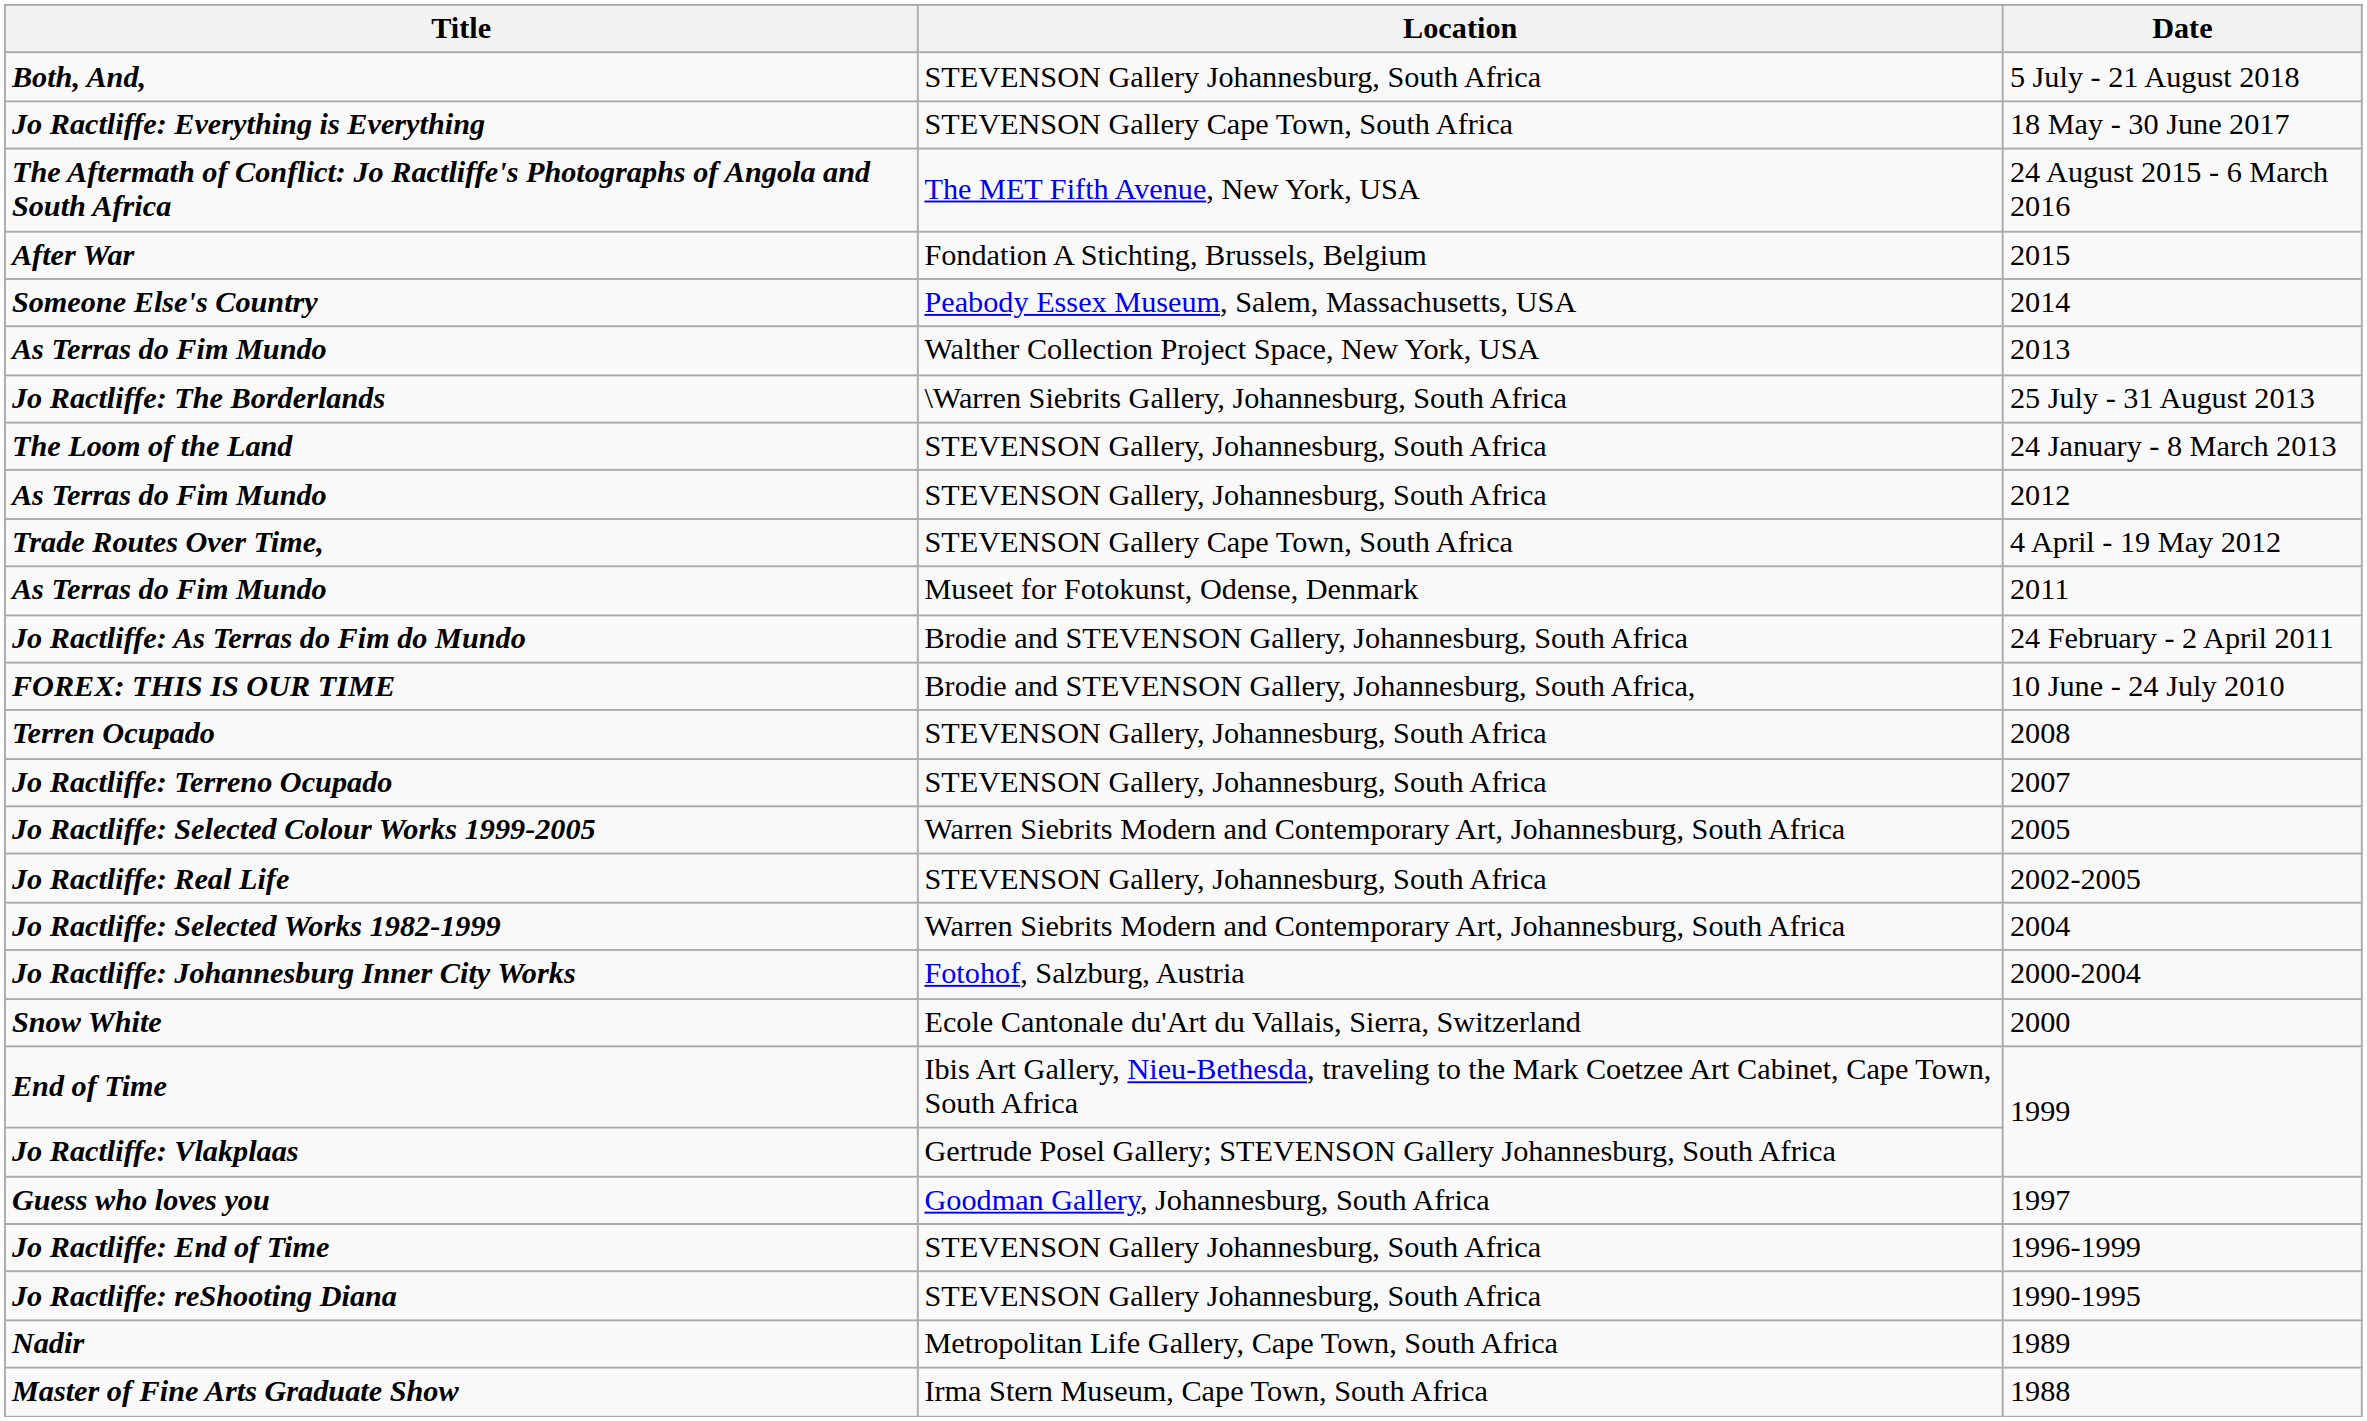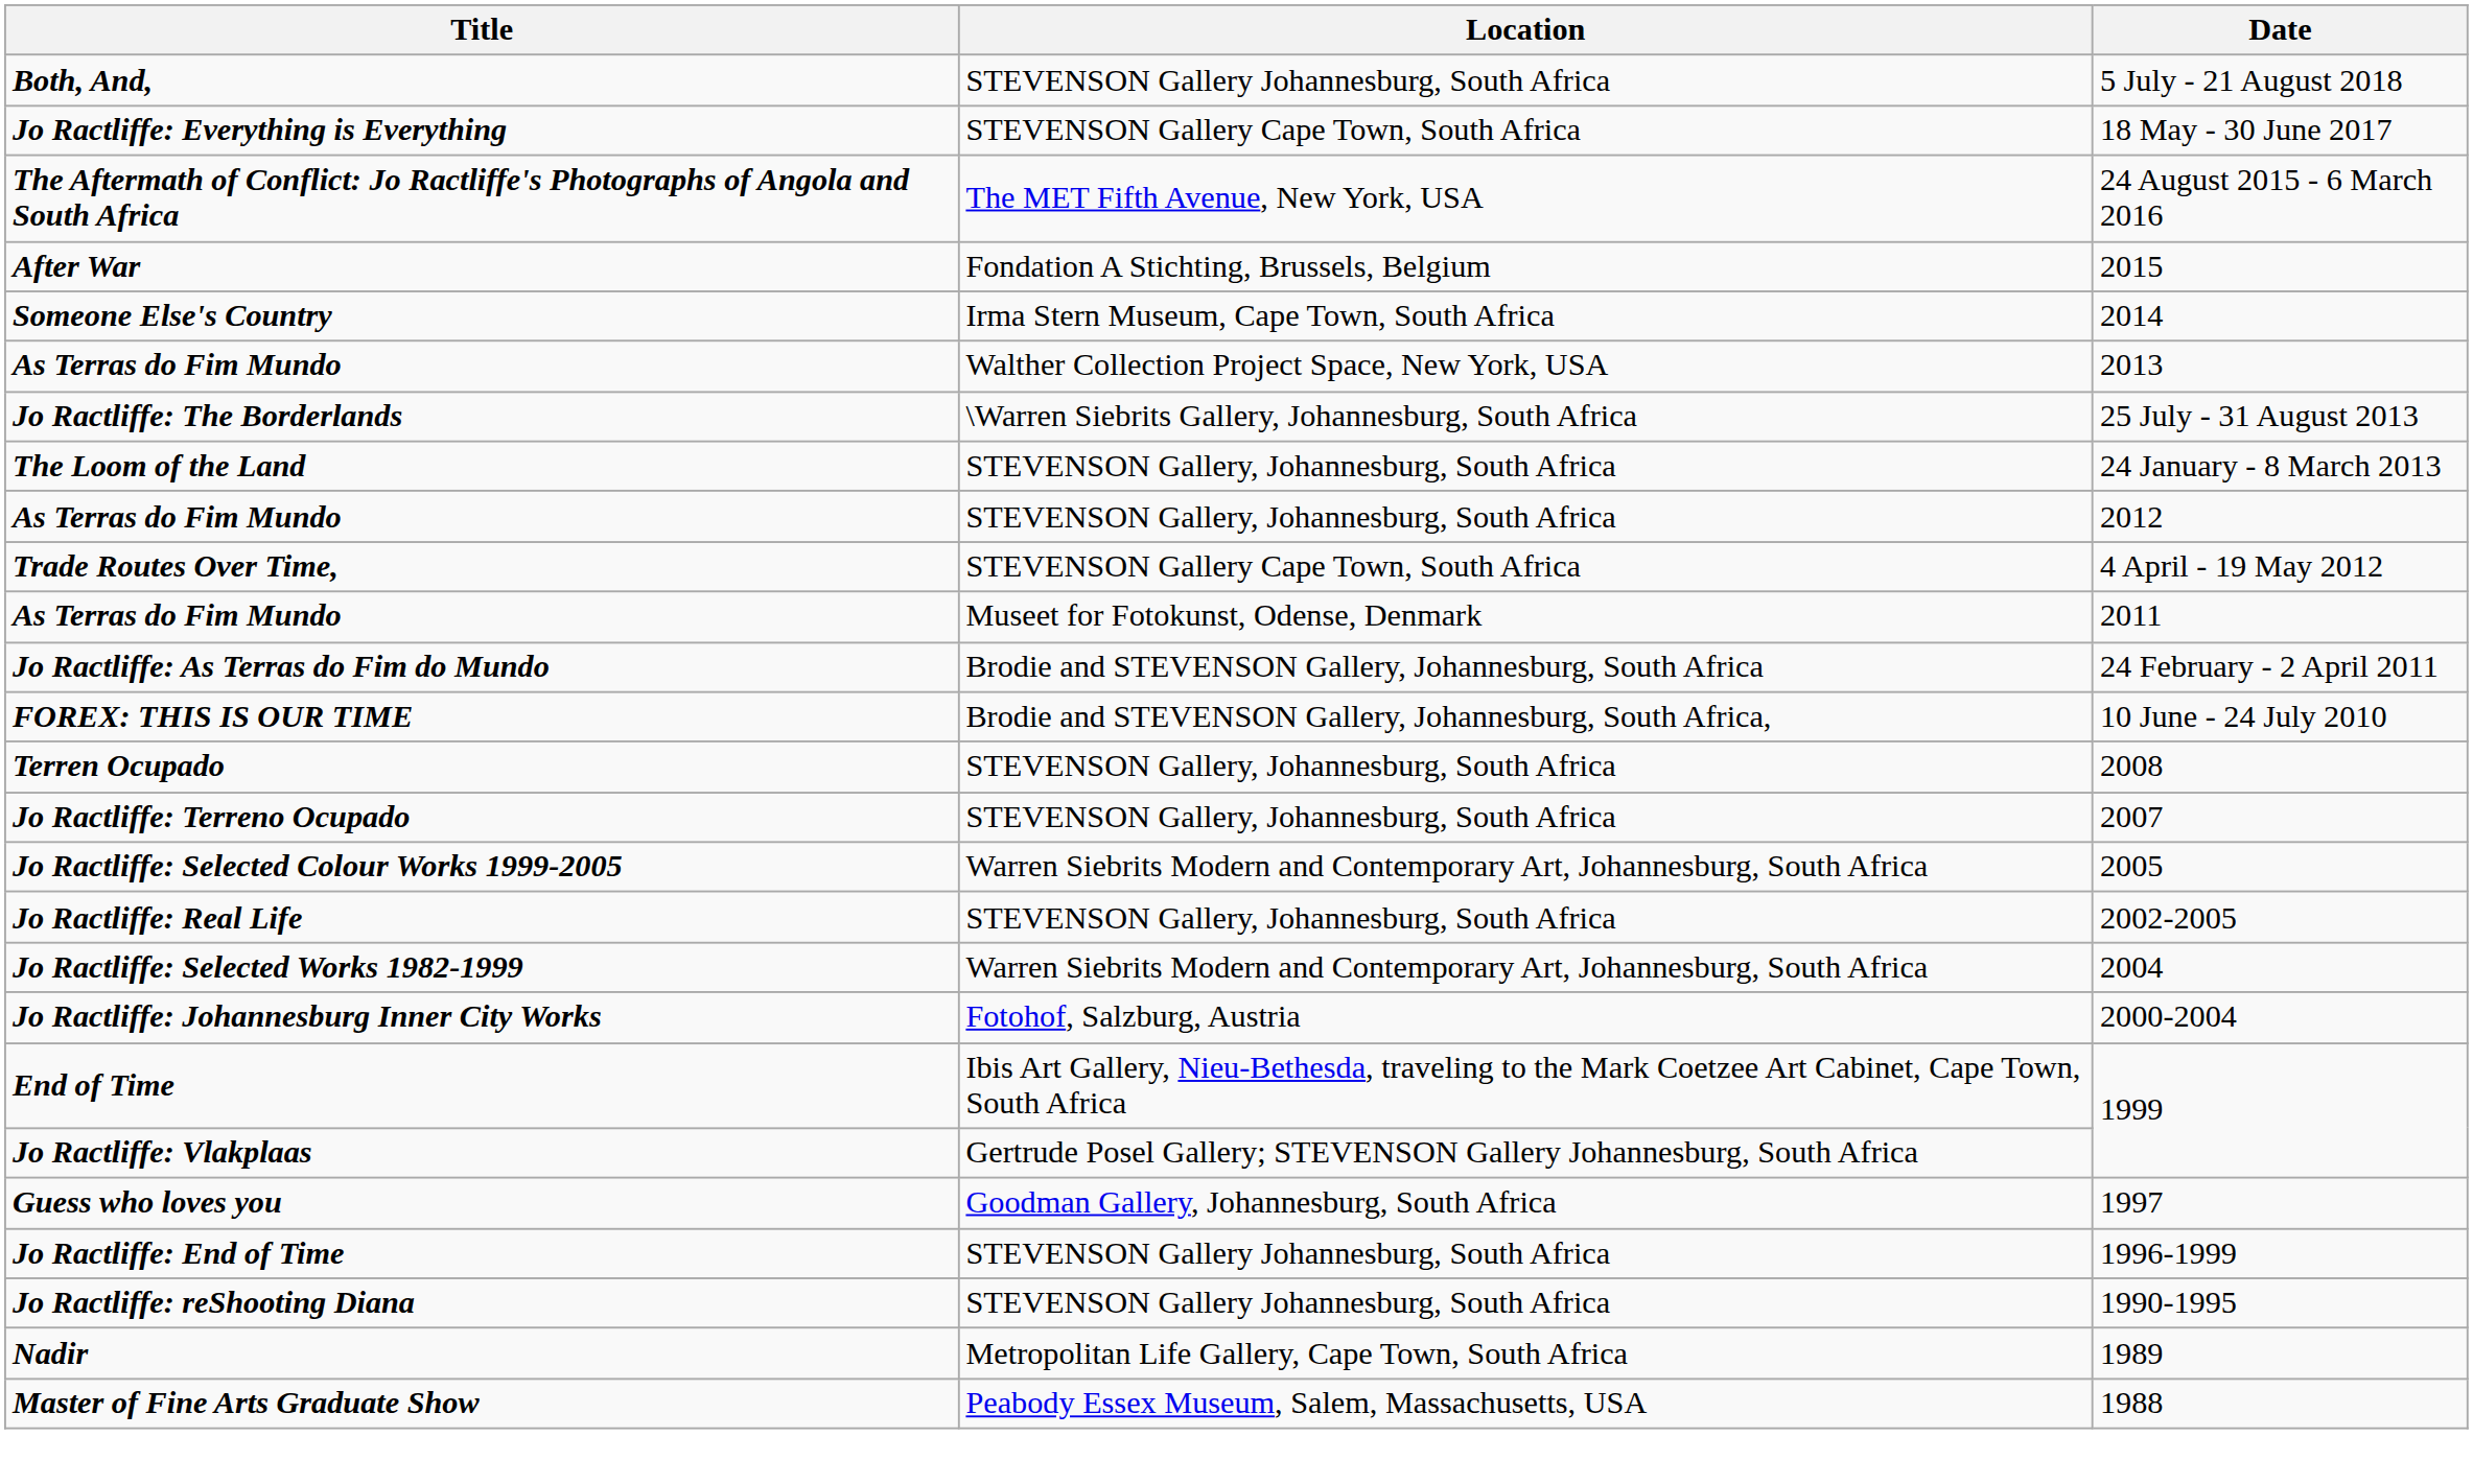Someone Else's Country | Location: Peabody Essex Museum, Salem, Massachusetts, USA -> Irma Stern Museum, Cape Town, South Africa
- row: Snow White | Ecole Cantonale du'Art du Vallais, Sierra, Switzerland | 2000
Master of Fine Arts Graduate Show | Location: Irma Stern Museum, Cape Town, South Africa -> Peabody Essex Museum, Salem, Massachusetts, USA
